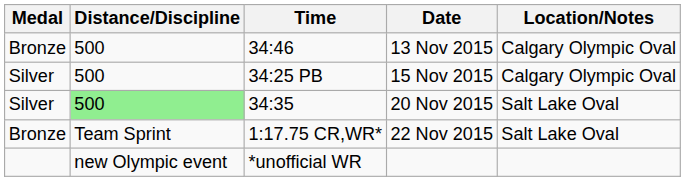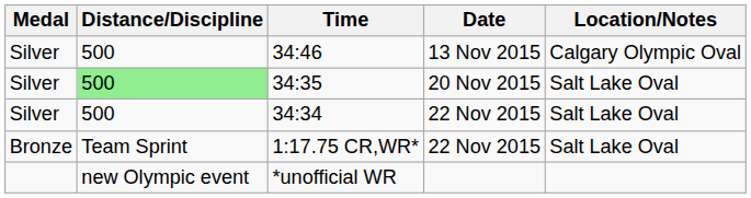34:46 | Medal: Bronze -> Silver
- row: Silver | 500 | 34:25 PB | 15 Nov 2015 | Calgary Olympic Oval
+ row: Silver | 500 | 34:34 | 22 Nov 2015 | Salt Lake Oval
